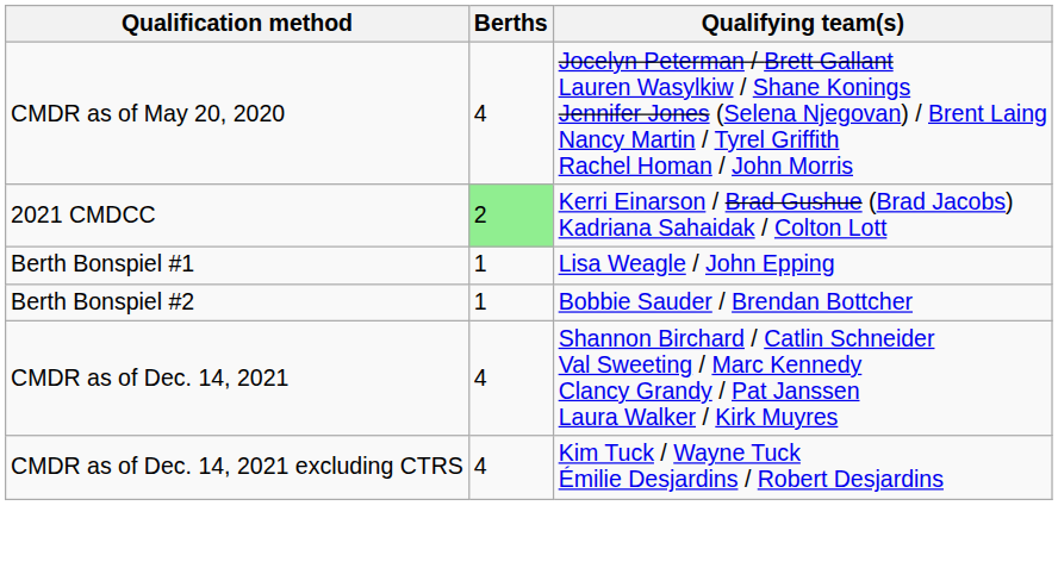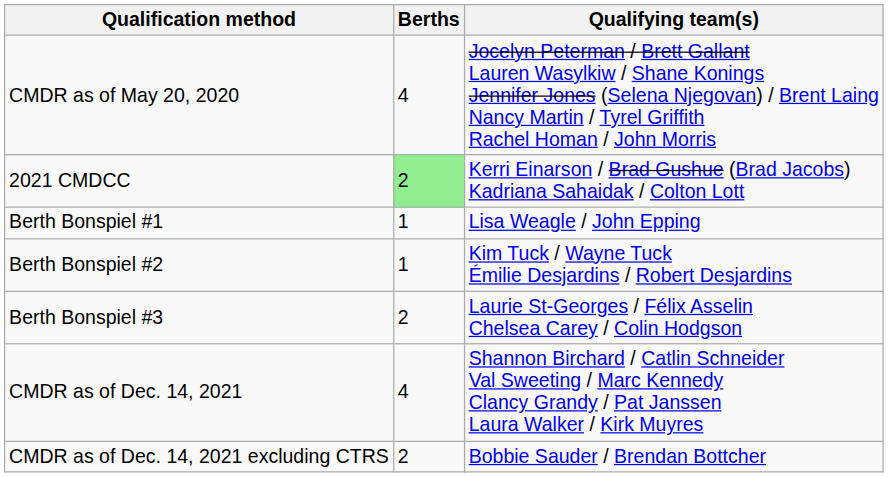Berth Bonspiel #2 | Qualifying team(s): Bobbie Sauder / Brendan Bottcher -> Kim Tuck / Wayne Tuck Émilie Desjardins / Robert Desjardins
+ row: Berth Bonspiel #3 | 2 | Laurie St-Georges / Félix Asselin Chelsea Carey / Colin Hodgson
CMDR as of Dec. 14, 2021 excluding CTRS | Berths: 4 -> 2
CMDR as of Dec. 14, 2021 excluding CTRS | Qualifying team(s): Kim Tuck / Wayne Tuck Émilie Desjardins / Robert Desjardins -> Bobbie Sauder / Brendan Bottcher
